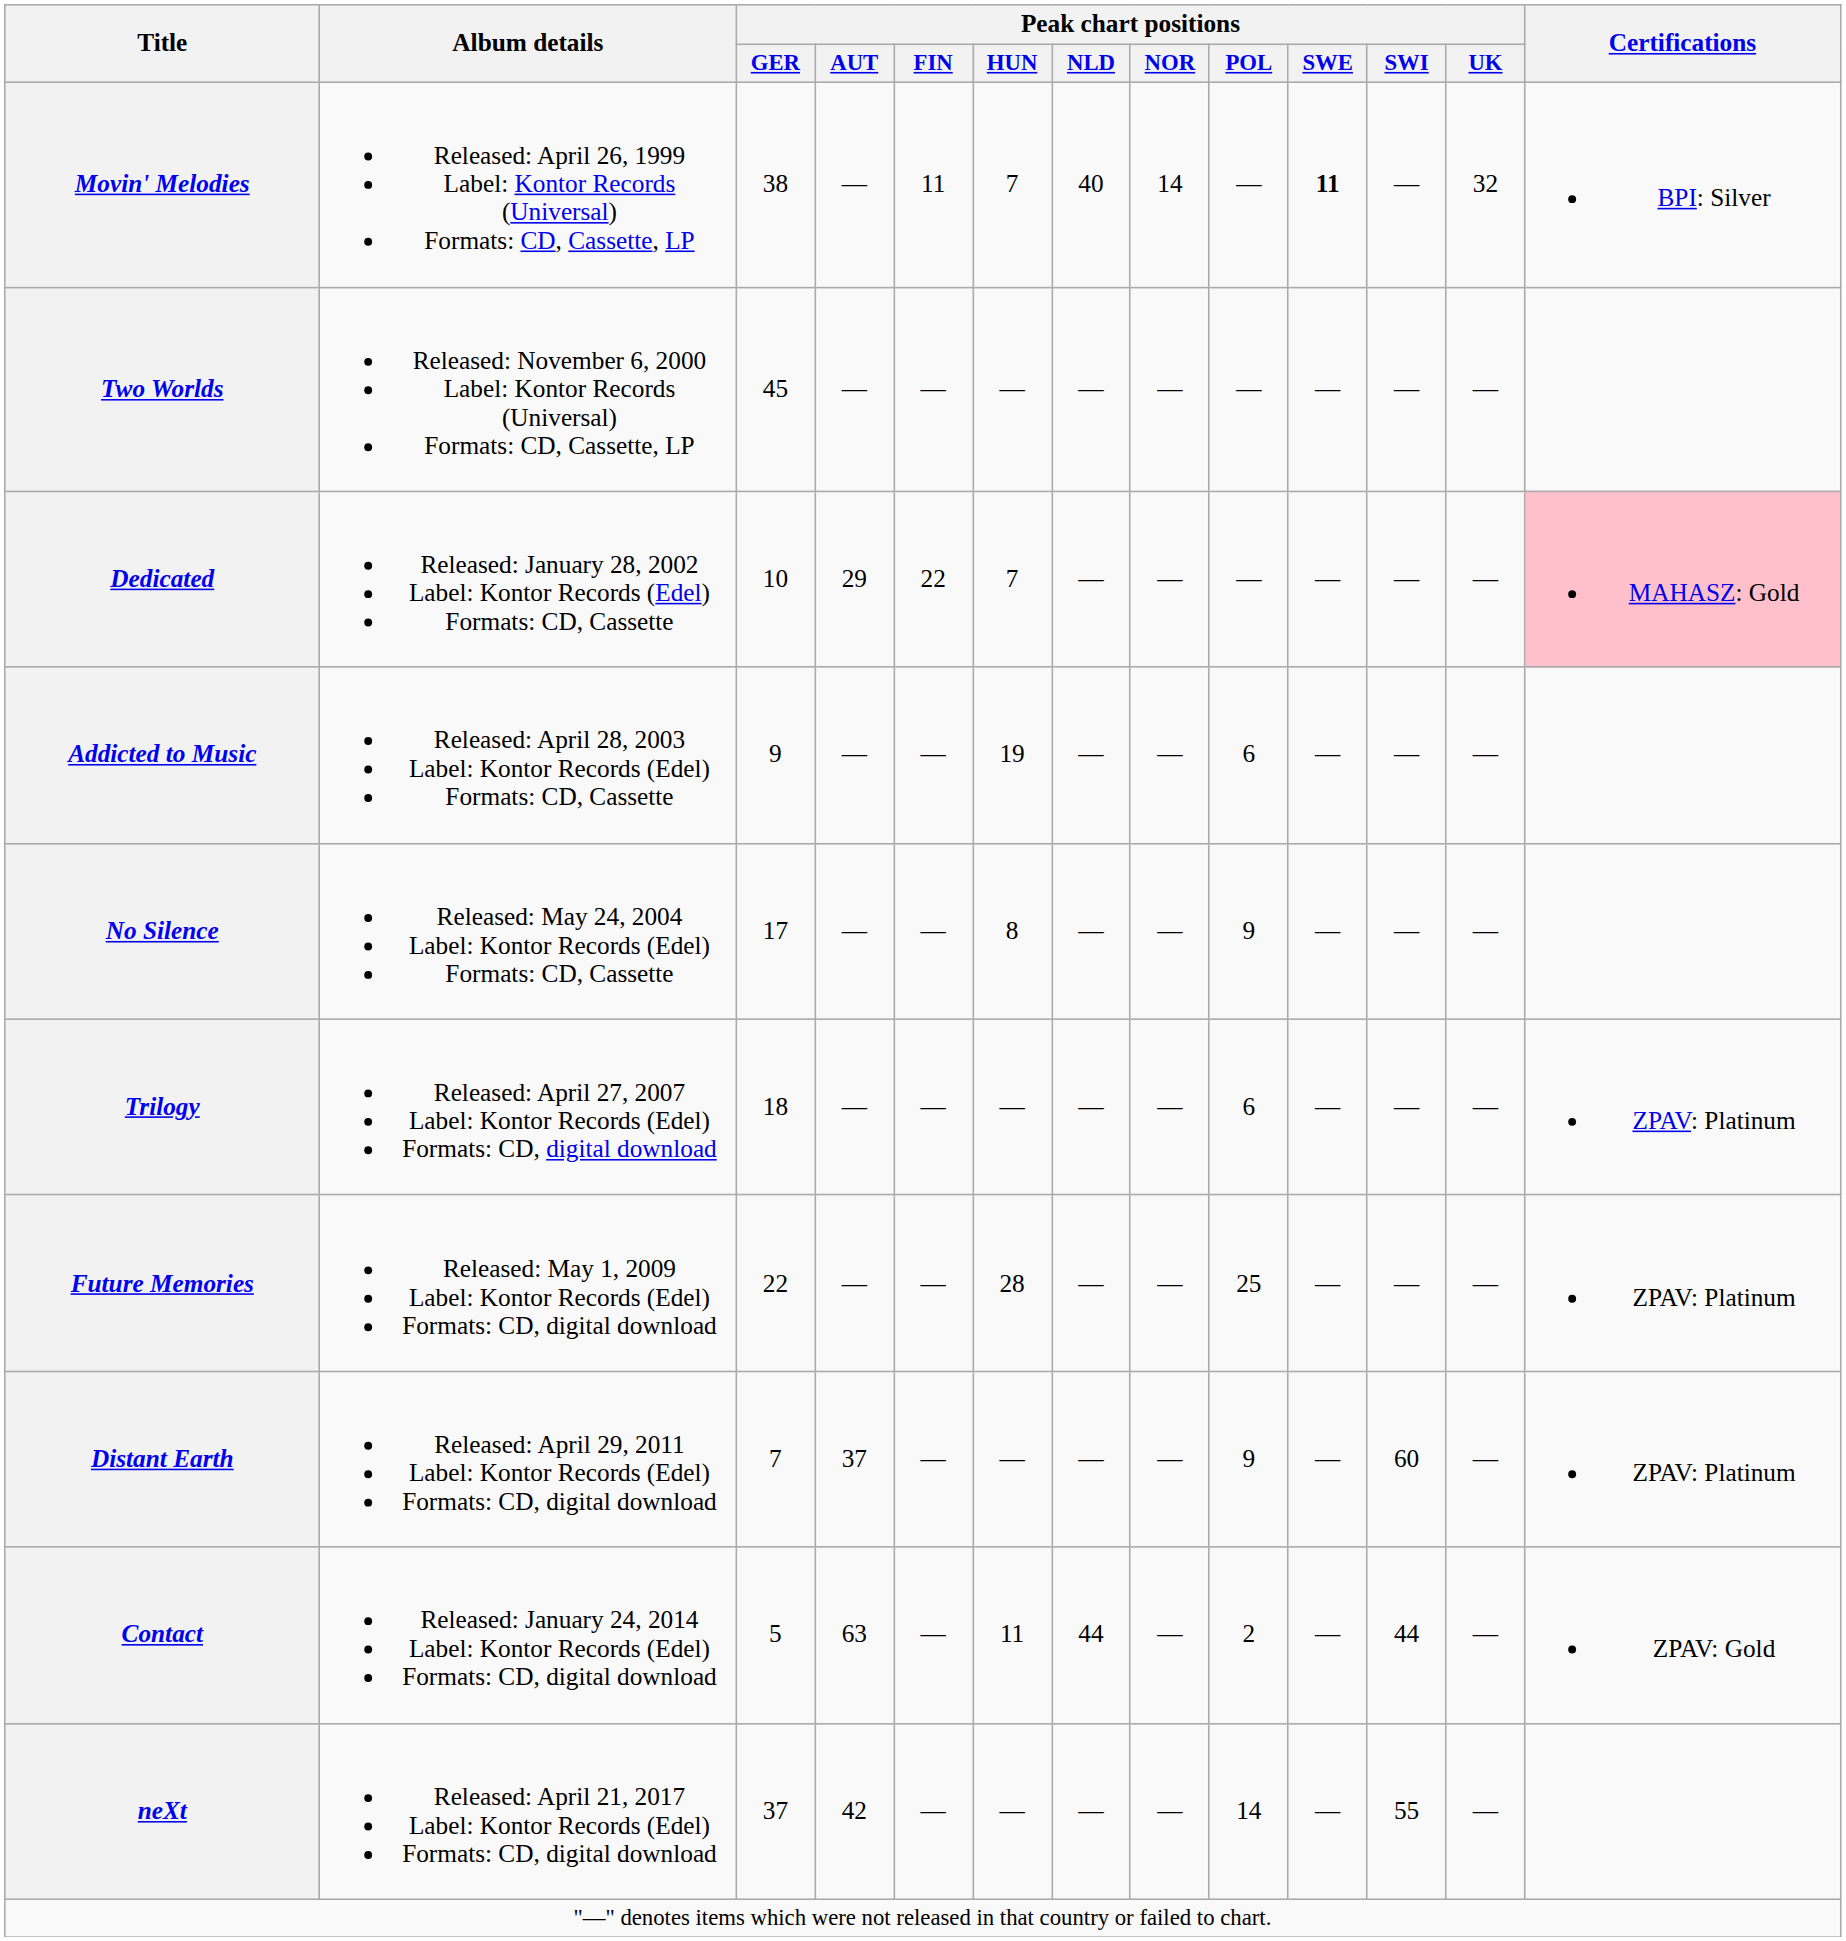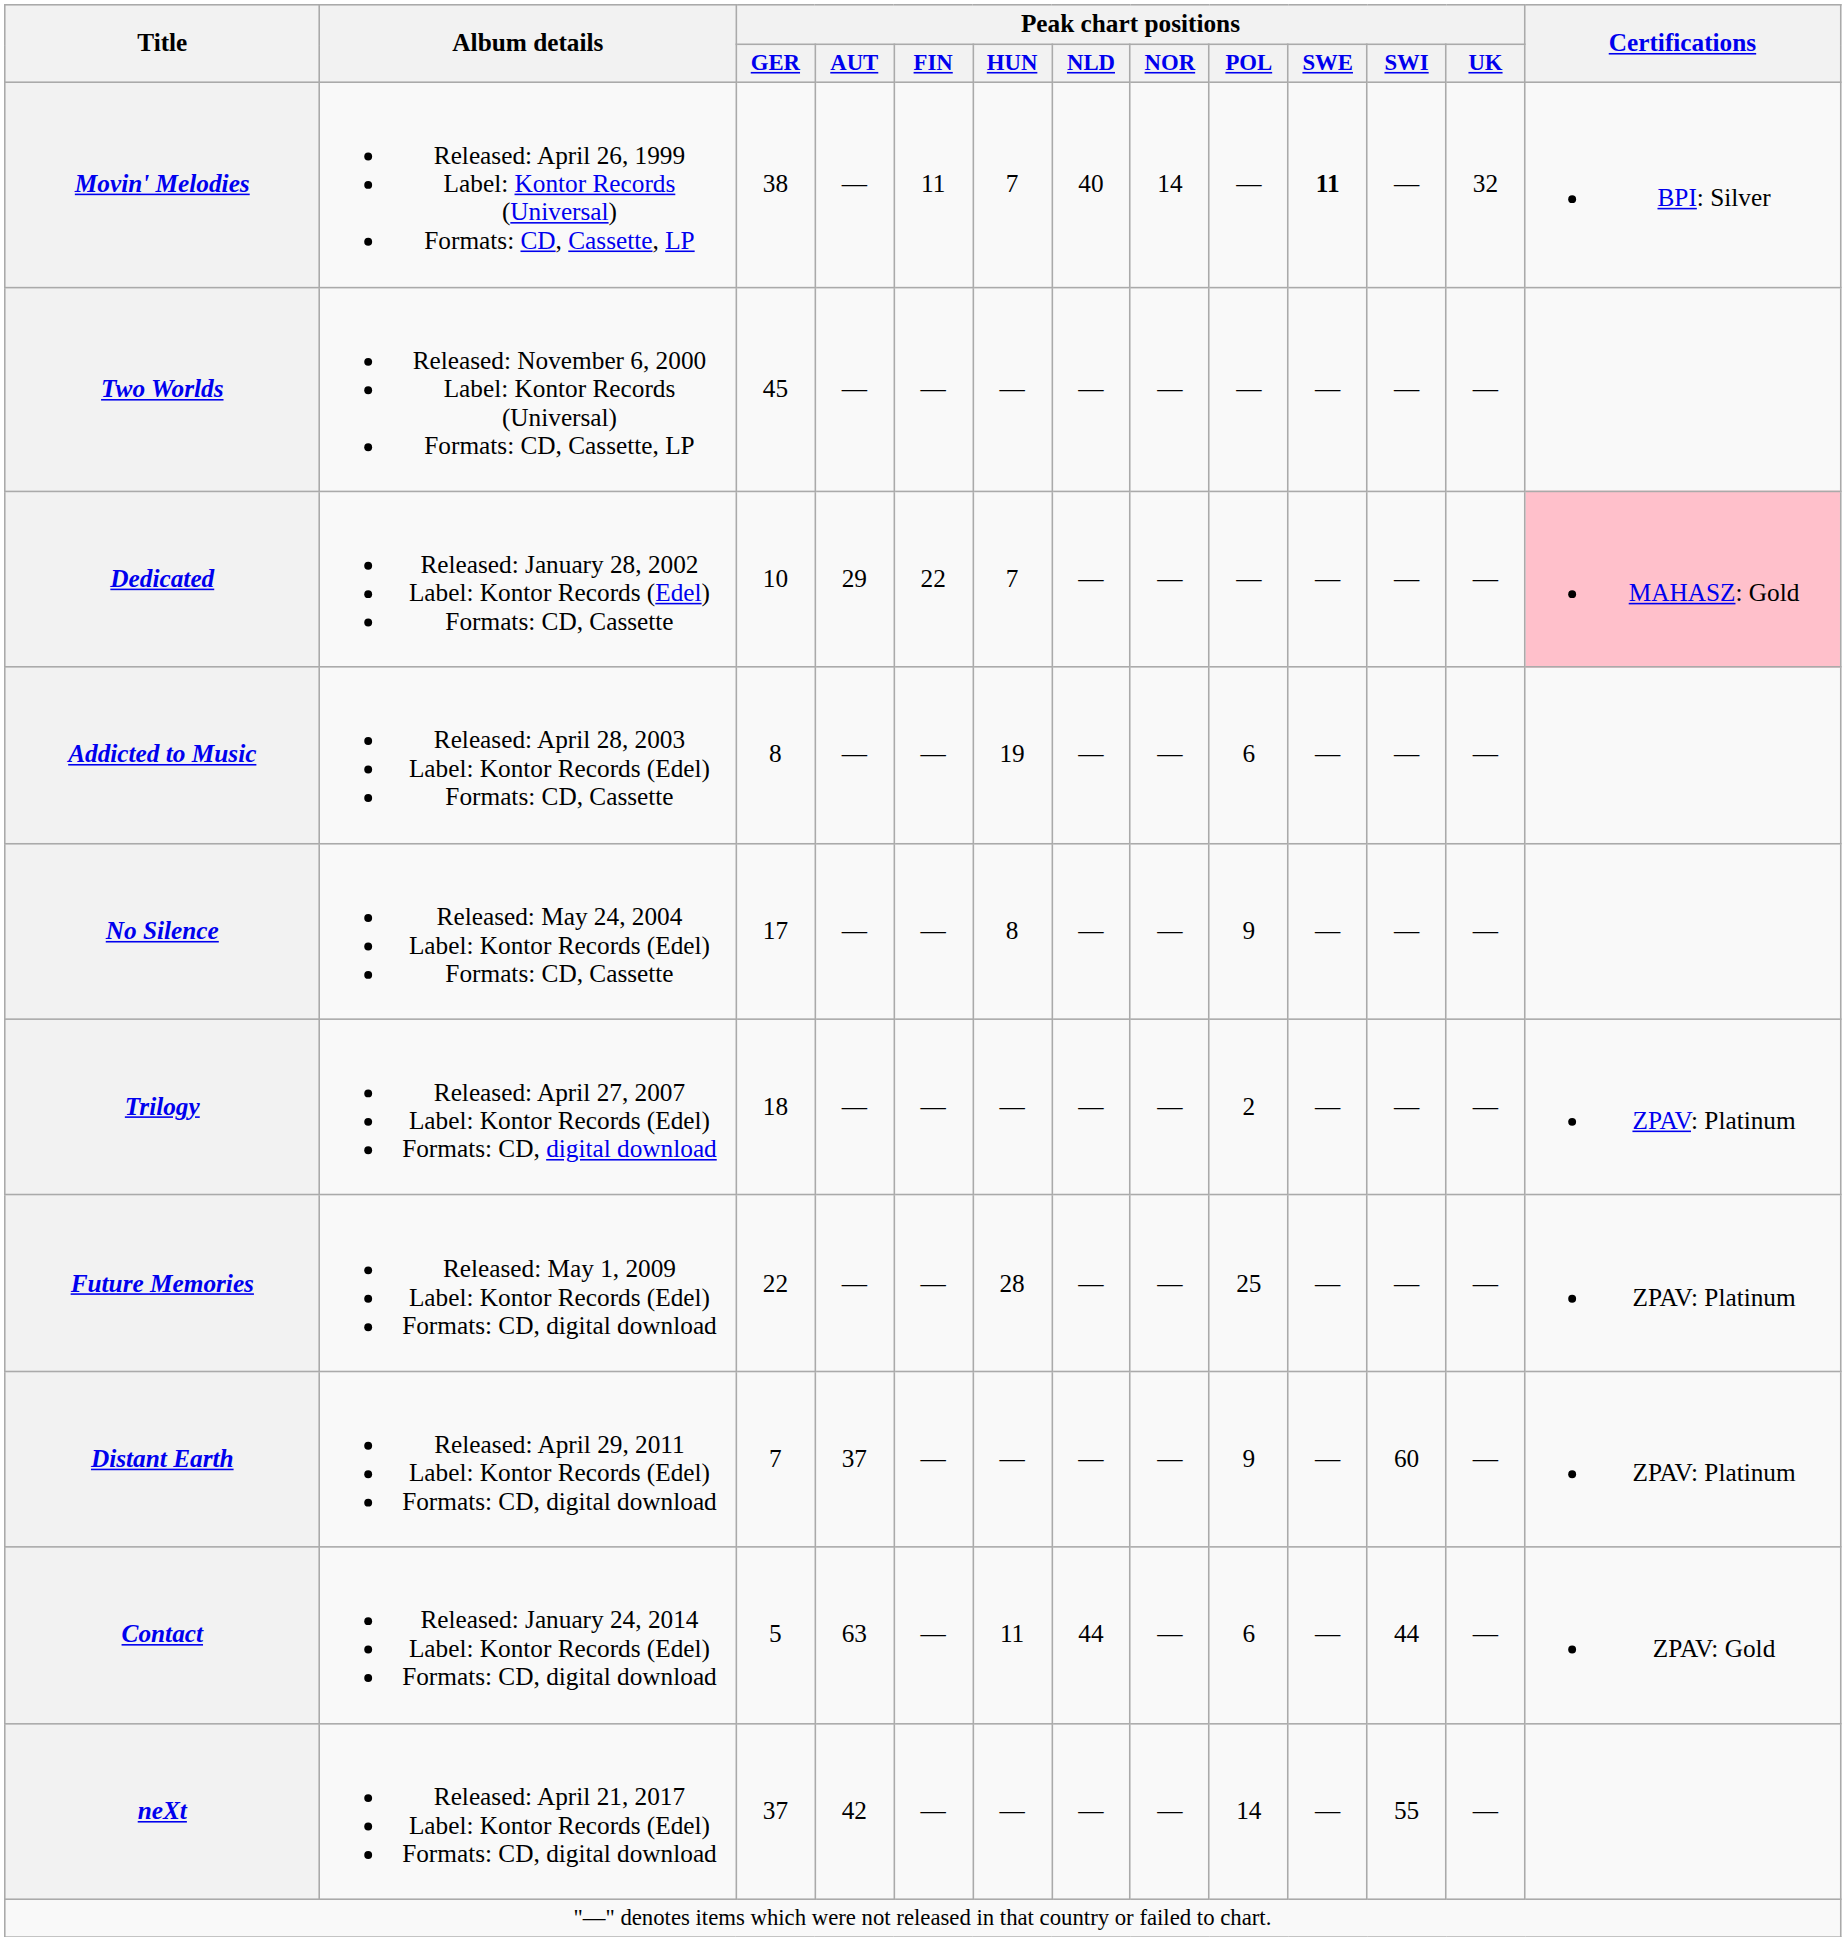Addicted to Music | Peak chart positions / GER: 9 -> 8
Trilogy | Peak chart positions / POL: 6 -> 2
Contact | Peak chart positions / POL: 2 -> 6
